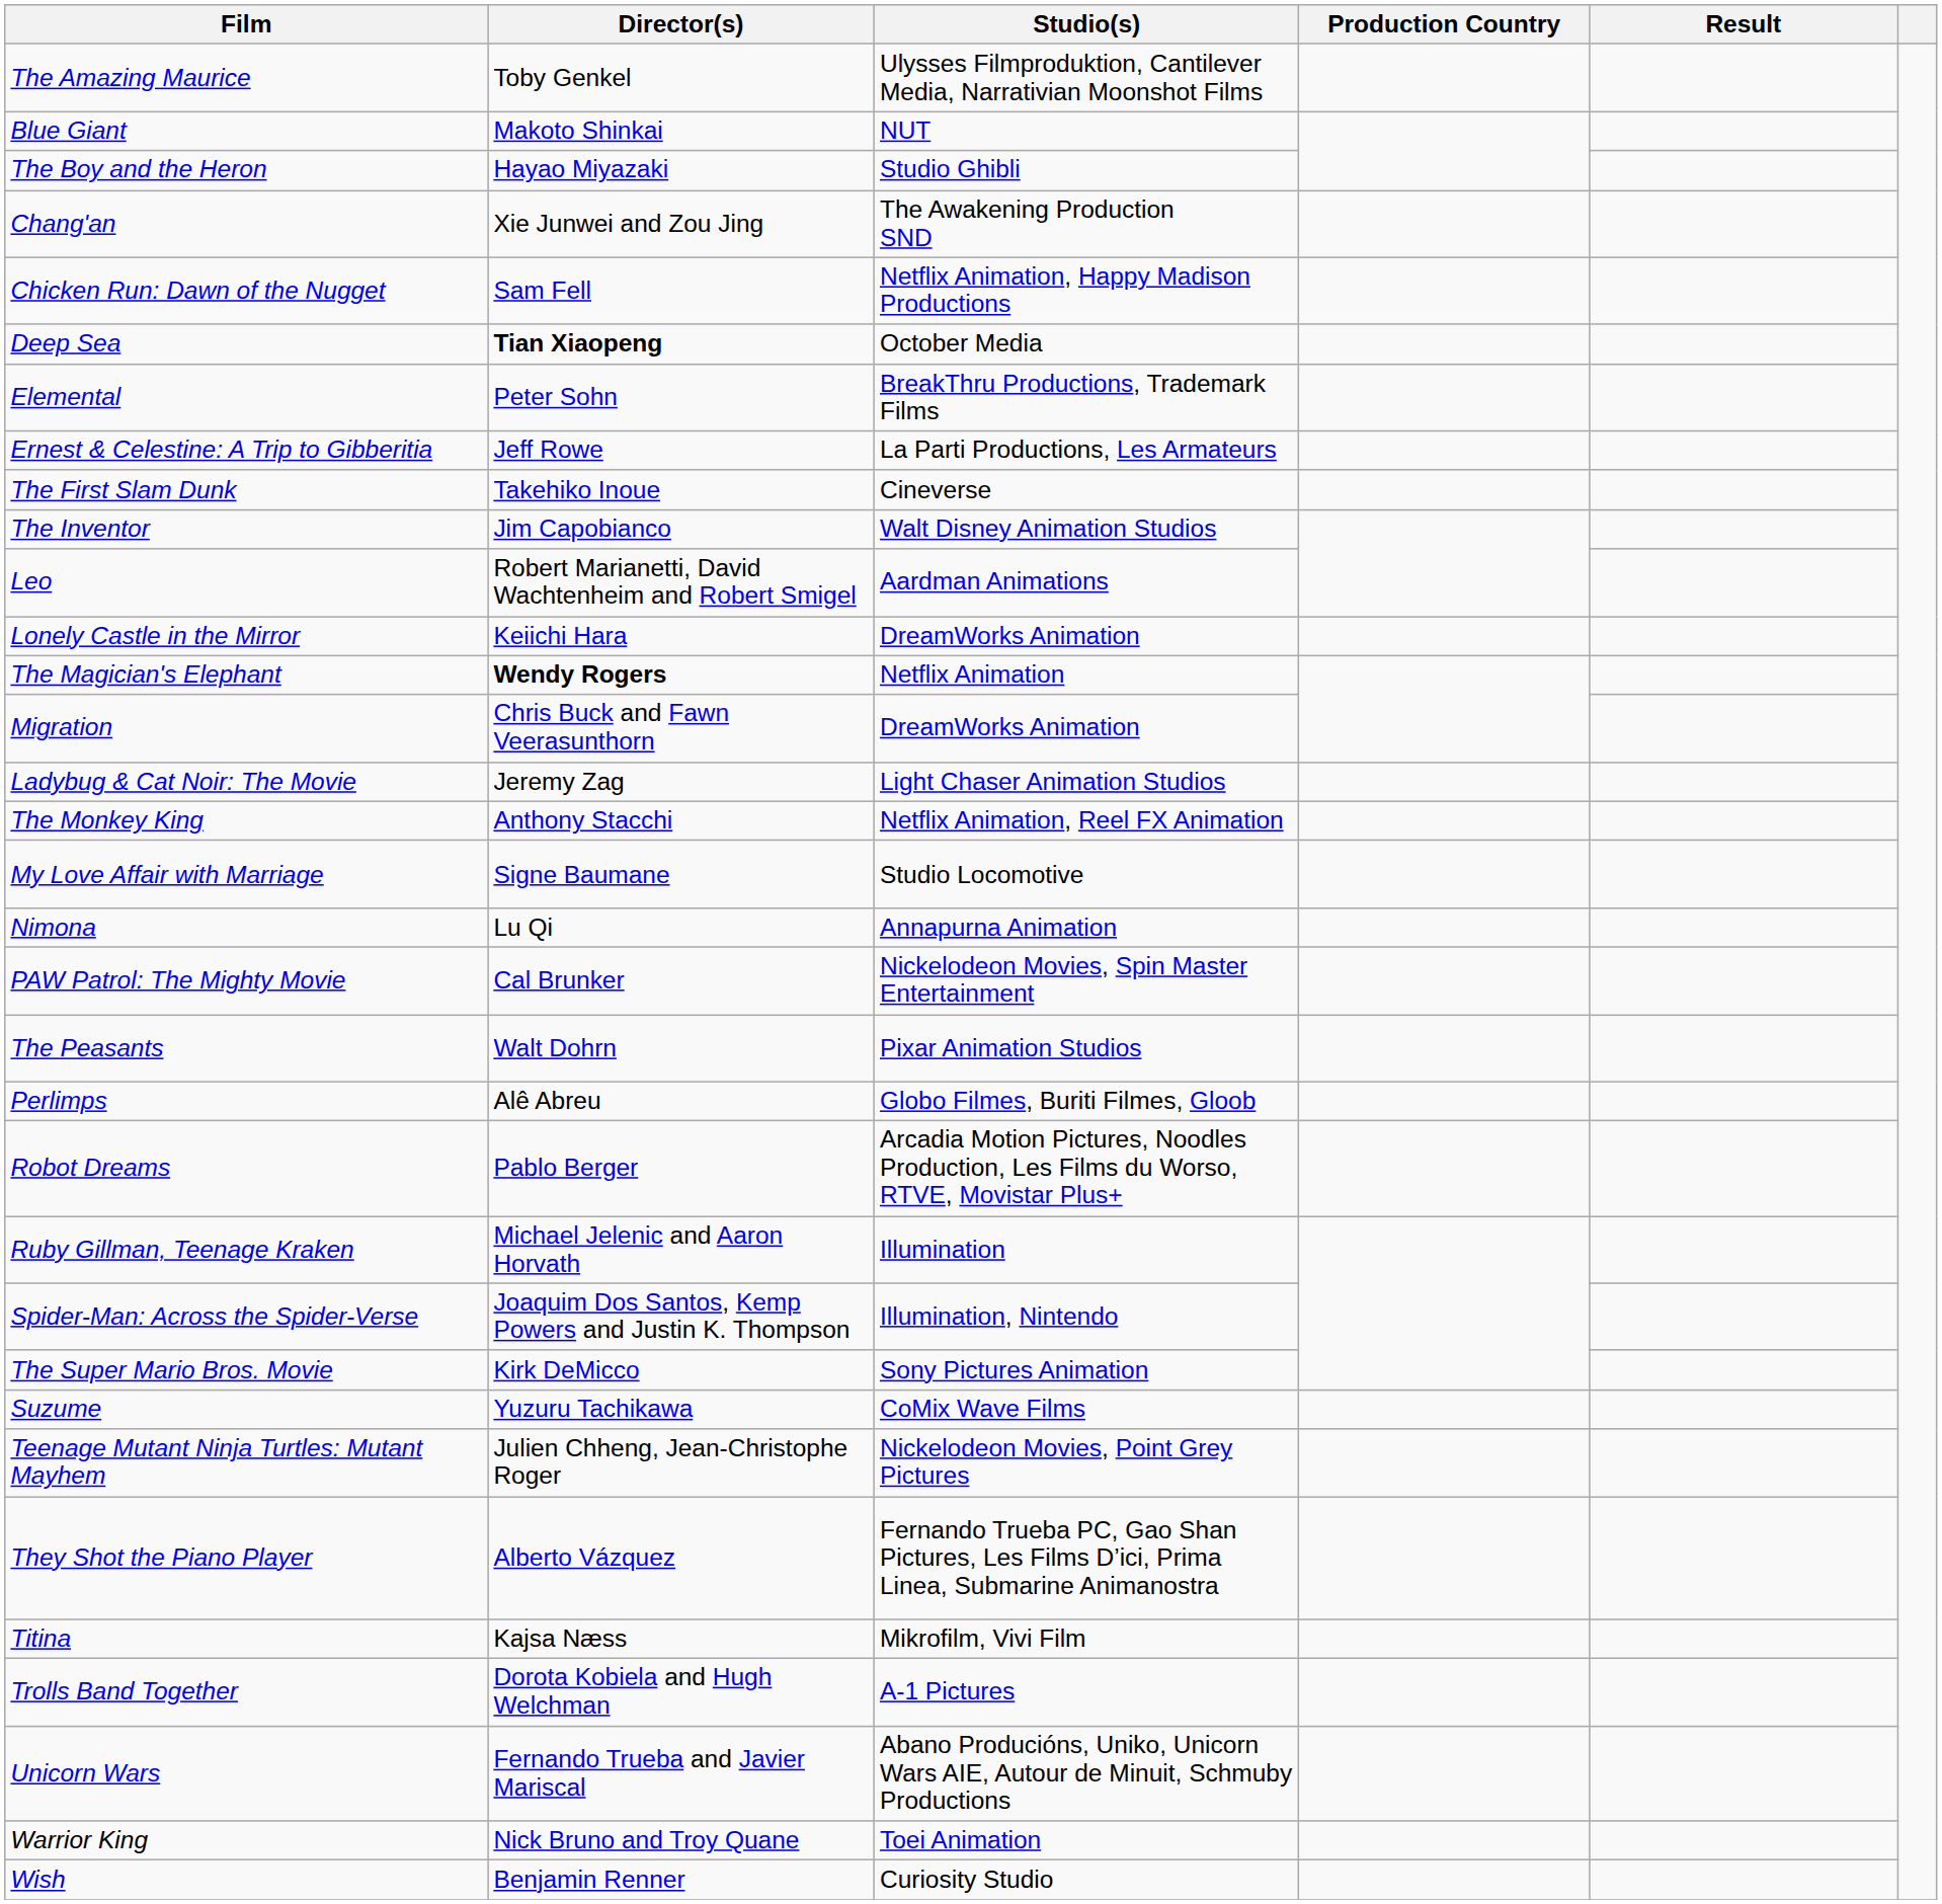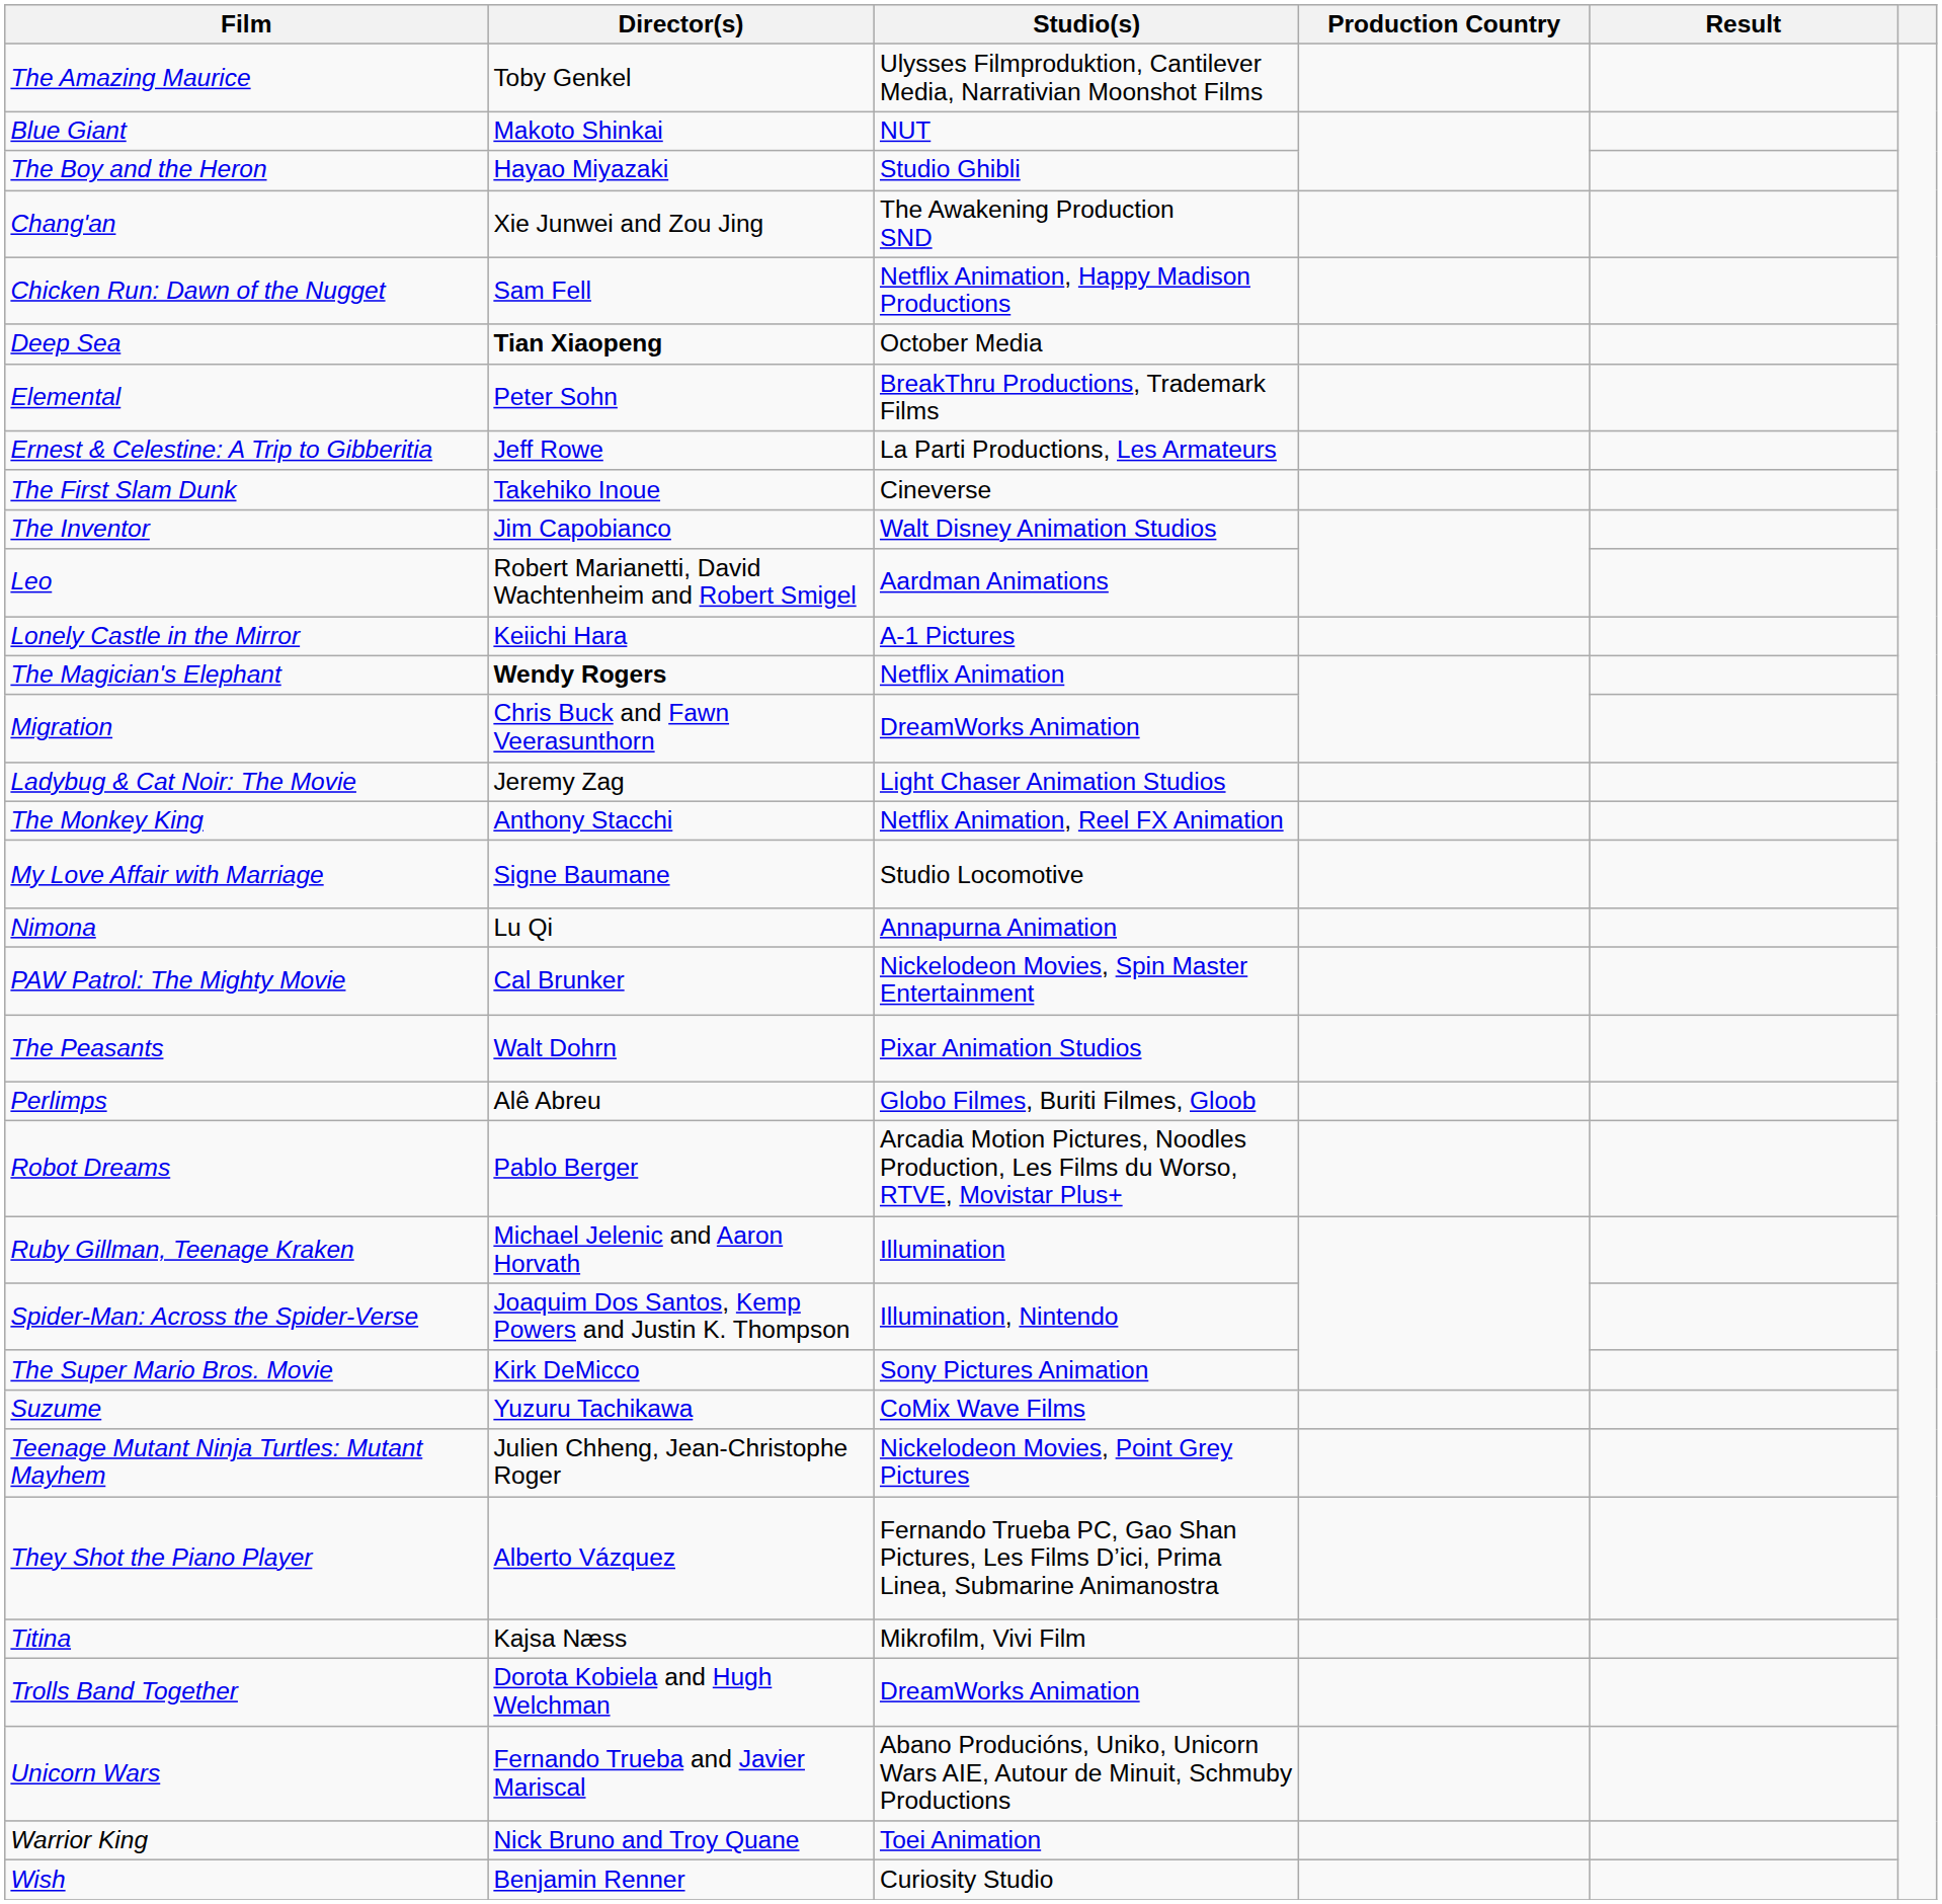Lonely Castle in the Mirror | Studio(s): DreamWorks Animation -> A-1 Pictures
Trolls Band Together | Studio(s): A-1 Pictures -> DreamWorks Animation
